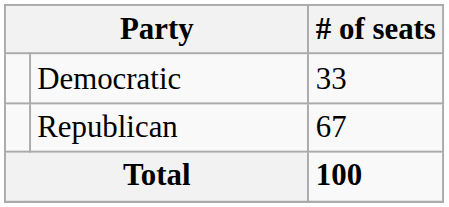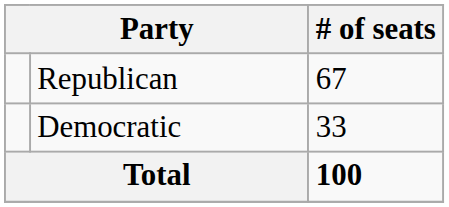rows swapped: Republican <-> Democratic
